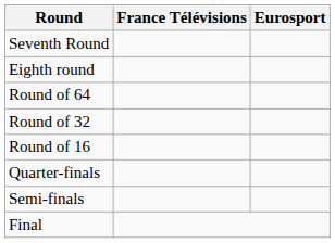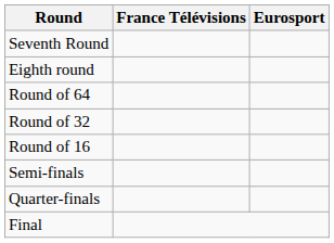rows swapped: Quarter-finals <-> Semi-finals
